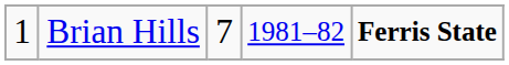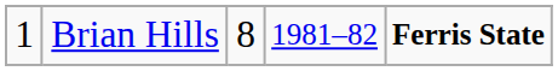Brian Hills | column 3: 7 -> 8
